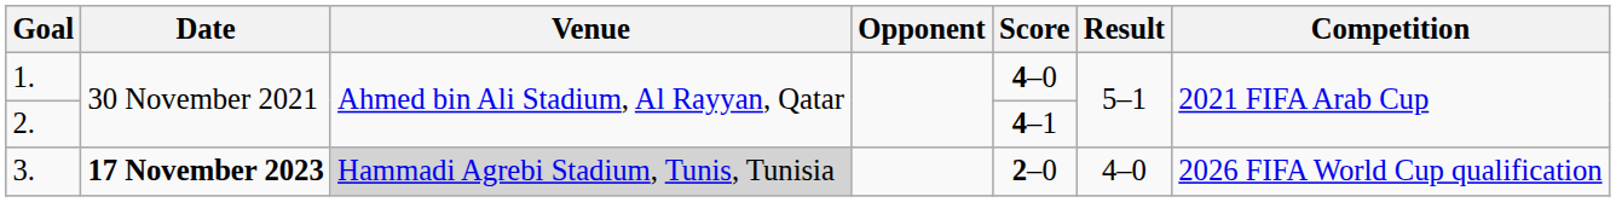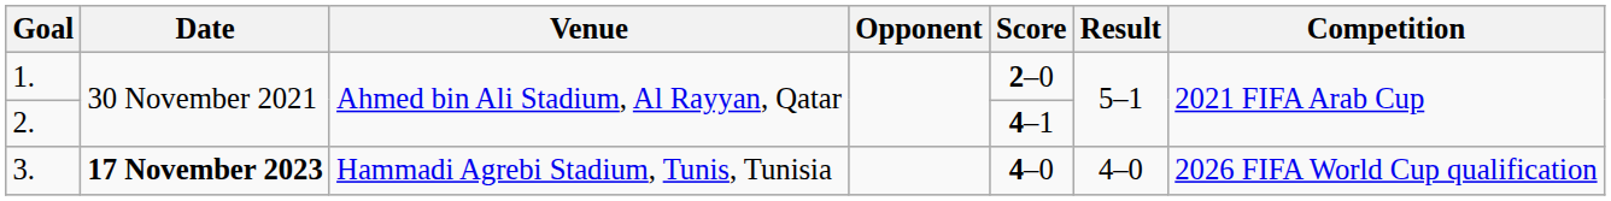1. | Score: 4–0 -> 2–0
3. | Venue: lightgrey background -> no background
3. | Score: 2–0 -> 4–0
